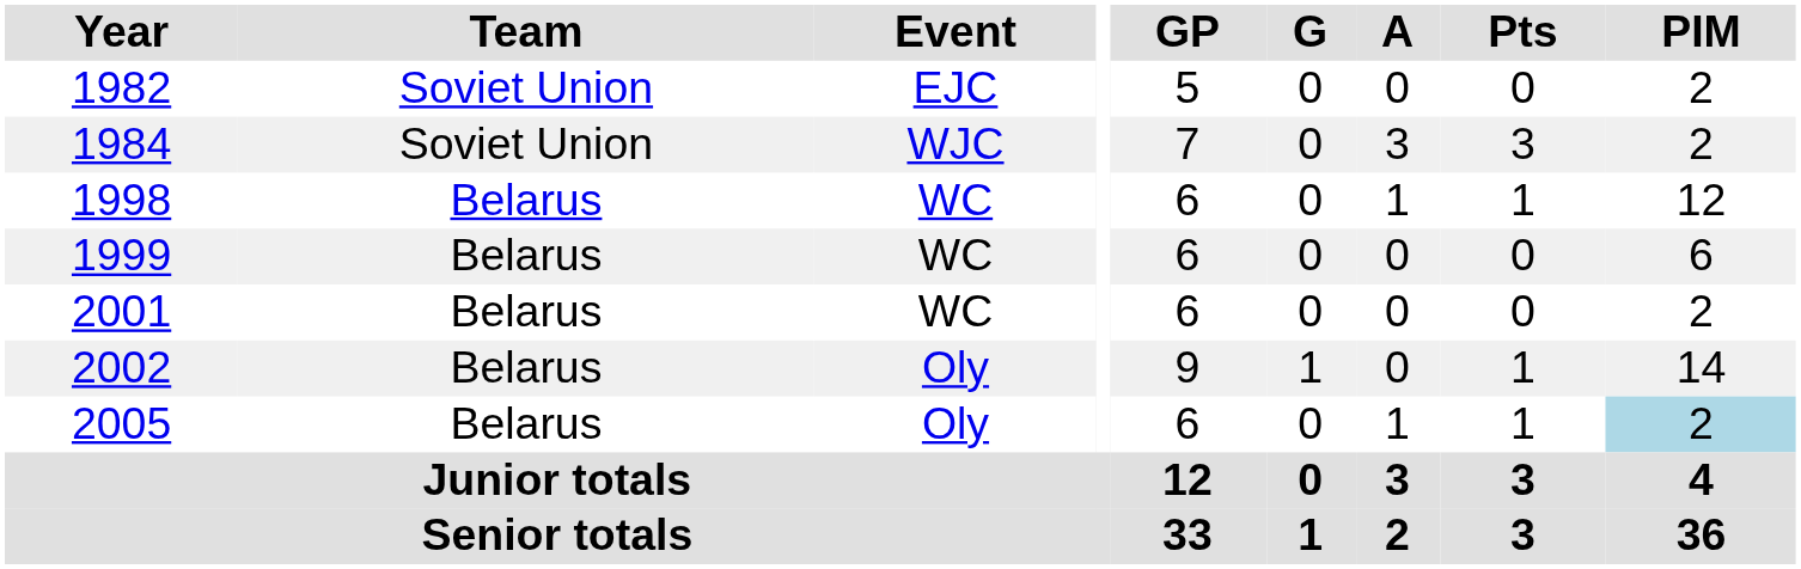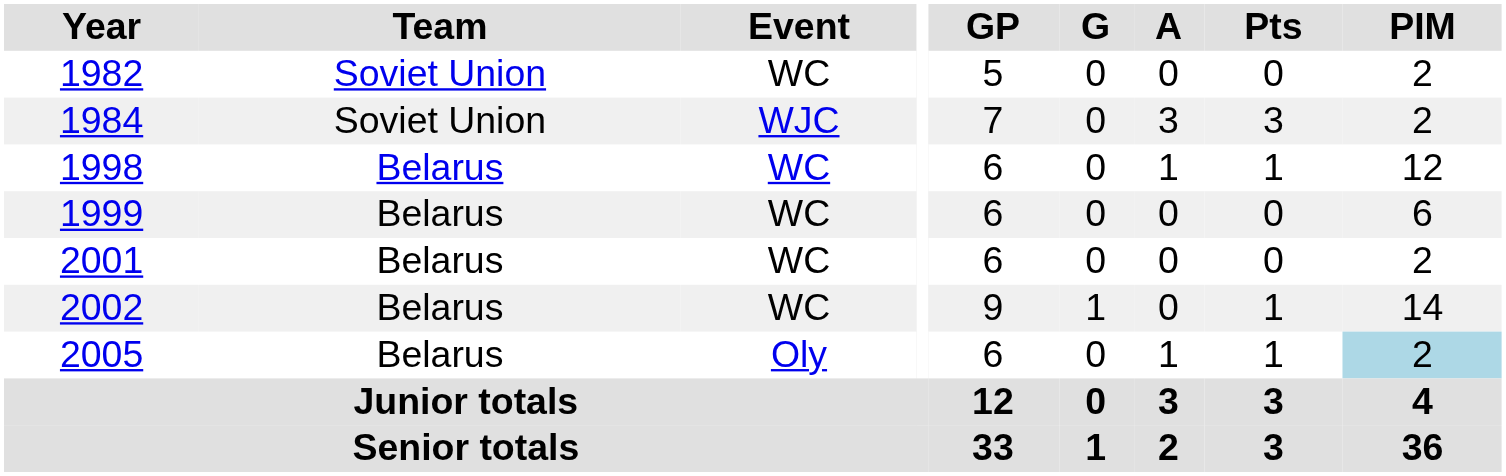1982 | Event: EJC -> WC
2002 | Event: Oly -> WC
